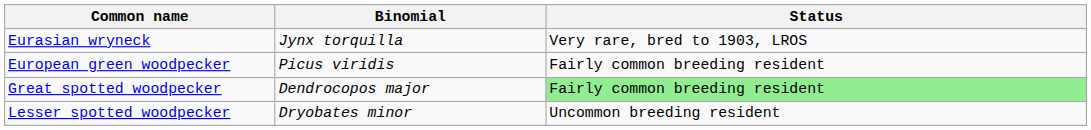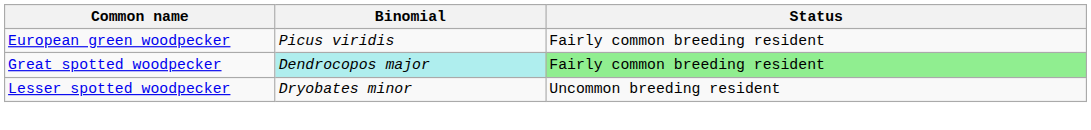- row: Eurasian wryneck | Jynx torquilla | Very rare, bred to 1903, LROS
Great spotted woodpecker | Binomial: no background -> paleturquoise background
